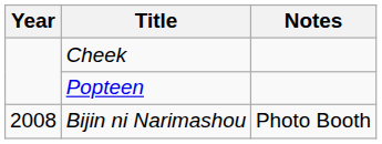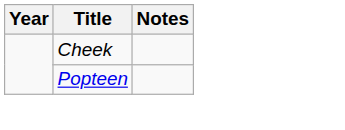- row: 2008 | Bijin ni Narimashou | Photo Booth
